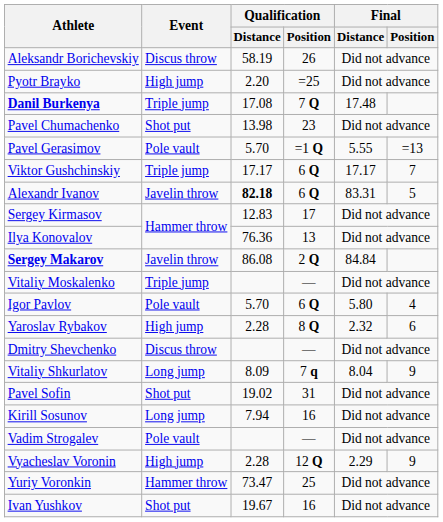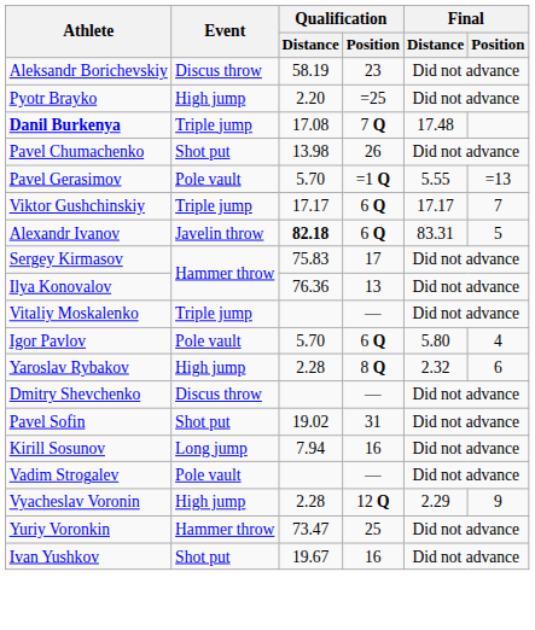Aleksandr Borichevskiy | Qualification / Position: 26 -> 23
Pavel Chumachenko | Qualification / Position: 23 -> 26
Sergey Kirmasov | Qualification / Distance: 12.83 -> 75.83
- row: Sergey Makarov | Javelin throw | 86.08 | 2 Q | 84.84
- row: Vitaliy Shkurlatov | Long jump | 8.09 | 7 q | 8.04 | 9
